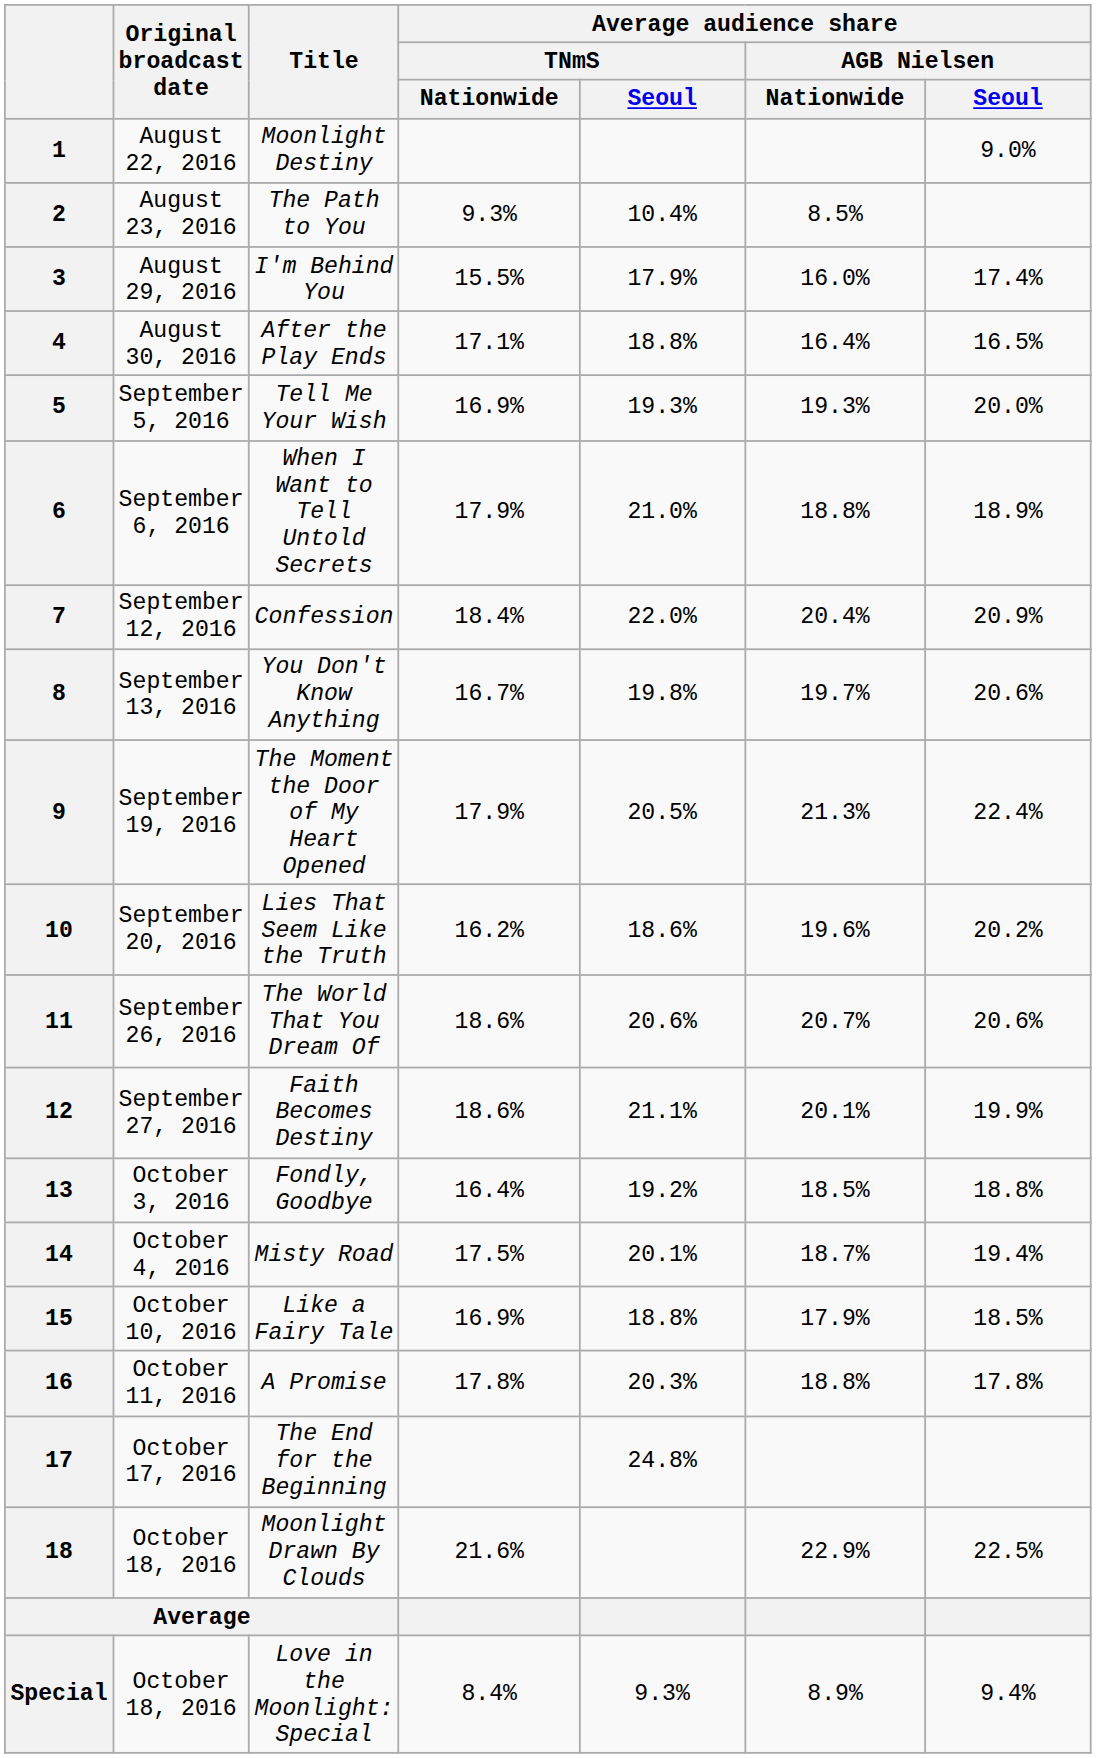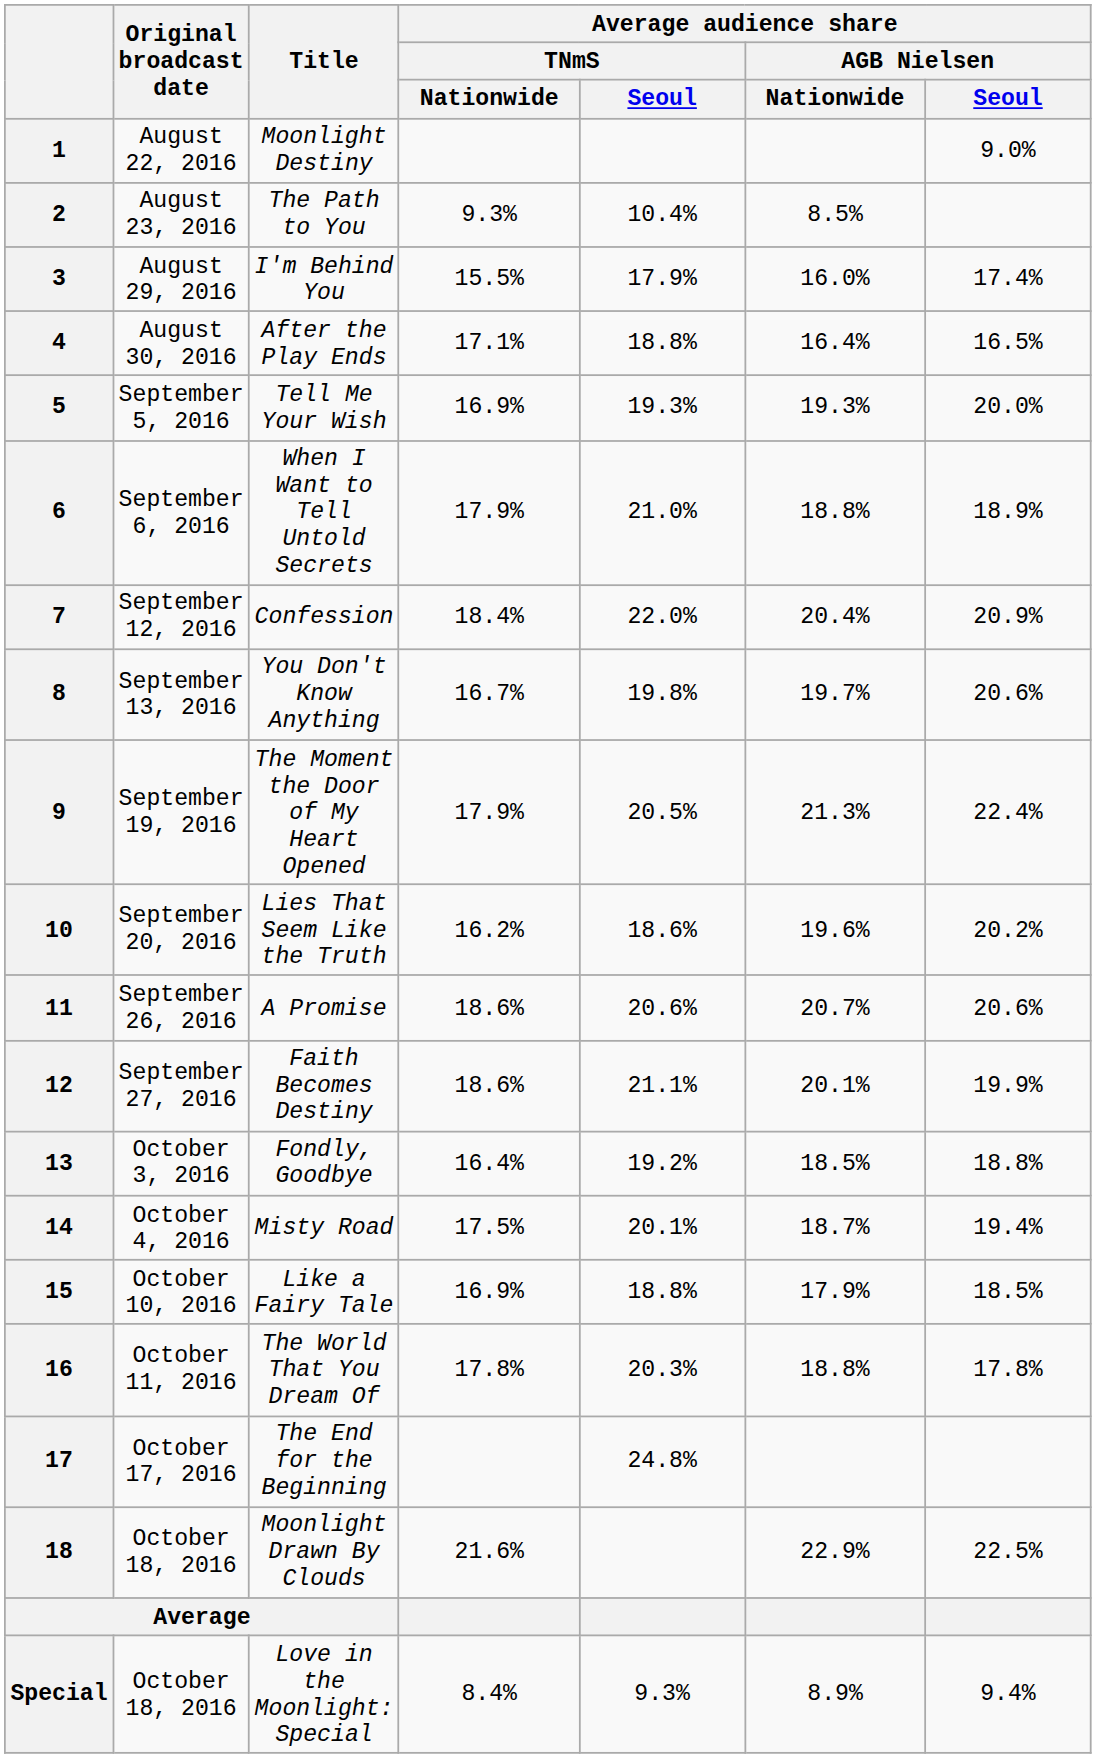11 | Title: The World That You Dream Of -> A Promise
16 | Title: A Promise -> The World That You Dream Of
